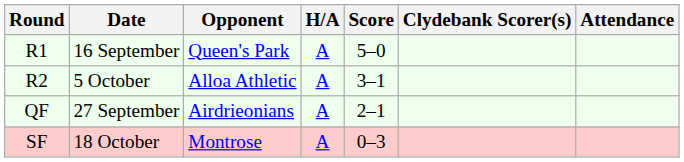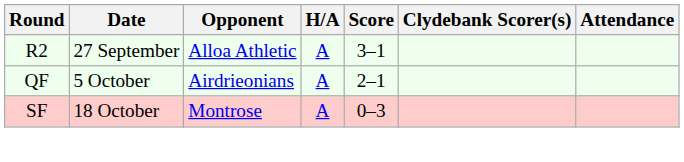- row: R1 | 16 September | Queen's Park | A | 5–0
R2 | Date: 5 October -> 27 September
QF | Date: 27 September -> 5 October
